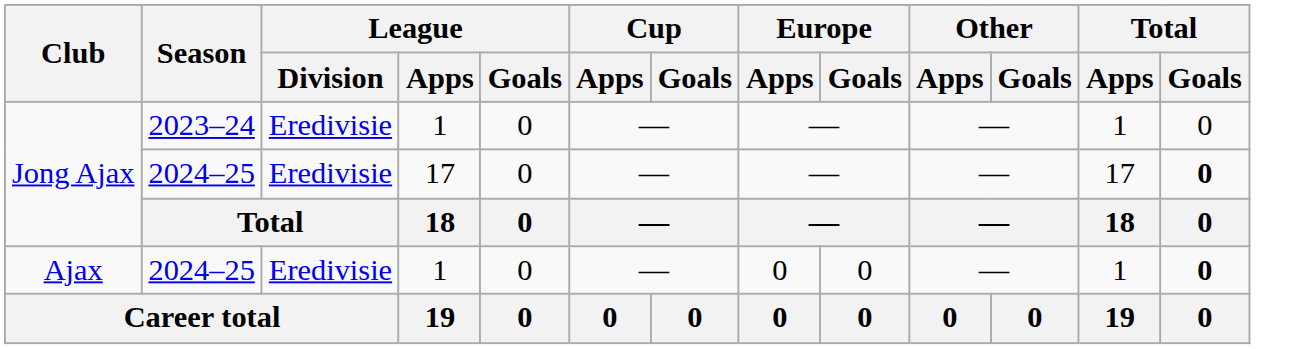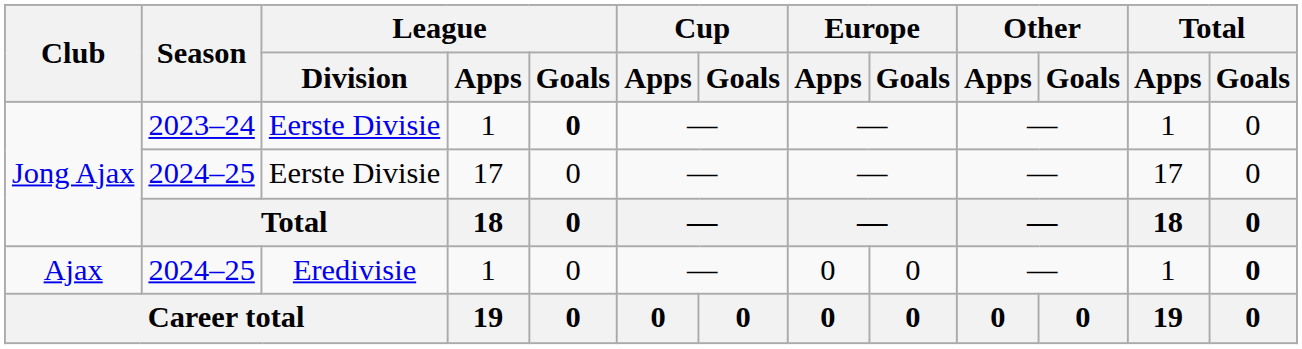Jong Ajax / 2023–24 | League / Division: Eredivisie -> Eerste Divisie
Jong Ajax / 2023–24 | League / Goals: normal -> bold
Jong Ajax / 2024–25 | League / Division: Eredivisie -> Eerste Divisie
Jong Ajax / 2024–25 | Total / Goals: bold -> normal
